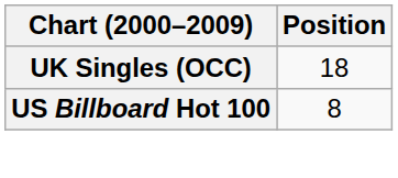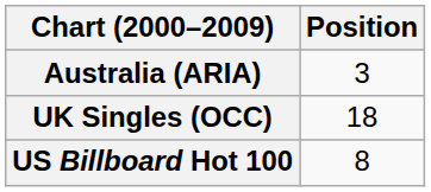+ row: Australia (ARIA) | 3
